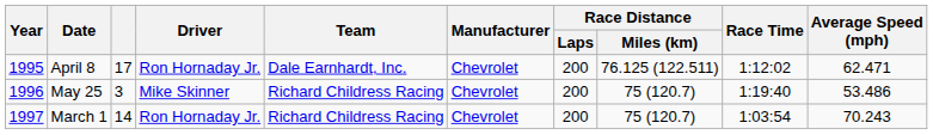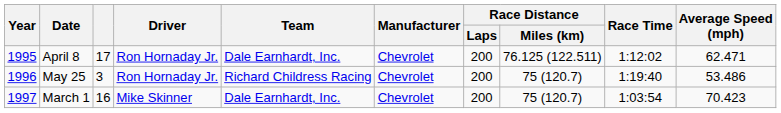May 25 | Driver: Mike Skinner -> Ron Hornaday Jr.
March 1 | column 3: 14 -> 16
March 1 | Driver: Ron Hornaday Jr. -> Mike Skinner
March 1 | Team: Richard Childress Racing -> Dale Earnhardt, Inc.
March 1 | Average Speed (mph): 70.243 -> 70.423
